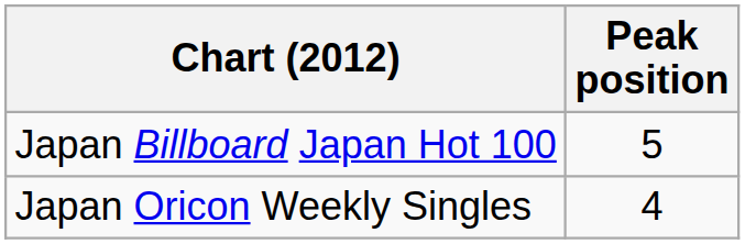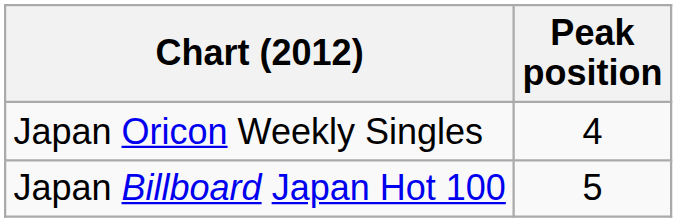rows swapped: Japan Billboard Japan Hot 100 <-> Japan Oricon Weekly Singles
